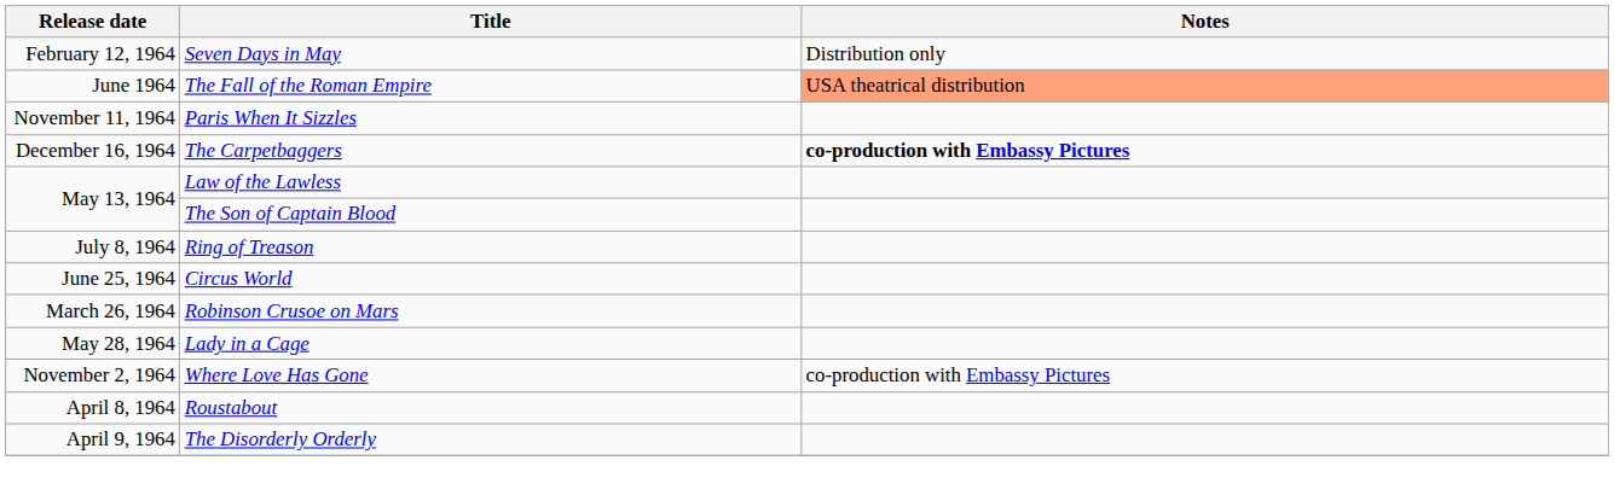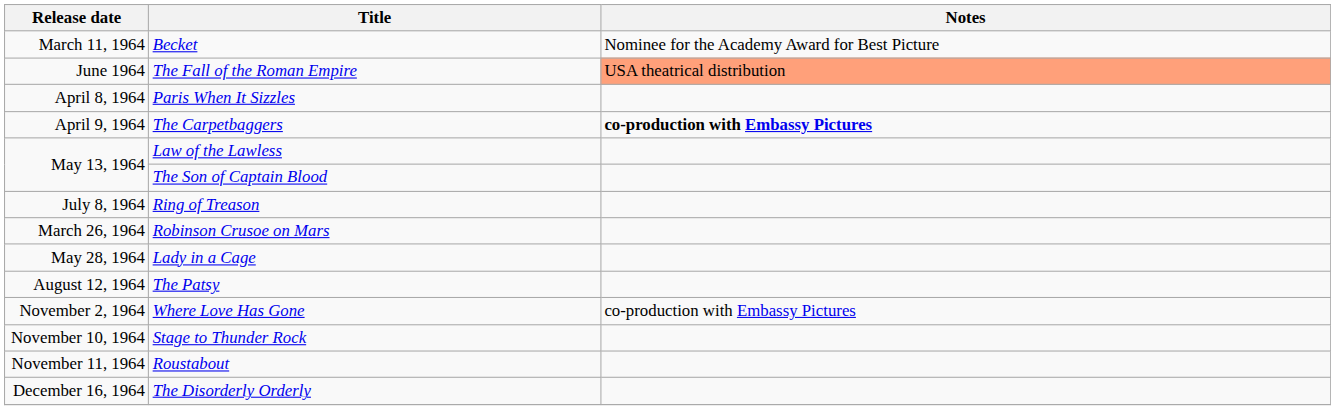- row: February 12, 1964 | Seven Days in May | Distribution only
+ row: March 11, 1964 | Becket | Nominee for the Academy Award for Best Picture
Paris When It Sizzles | Release date: November 11, 1964 -> April 8, 1964
The Carpetbaggers | Release date: December 16, 1964 -> April 9, 1964
- row: June 25, 1964 | Circus World
+ row: August 12, 1964 | The Patsy
+ row: November 10, 1964 | Stage to Thunder Rock
Roustabout | Release date: April 8, 1964 -> November 11, 1964
The Disorderly Orderly | Release date: April 9, 1964 -> December 16, 1964
